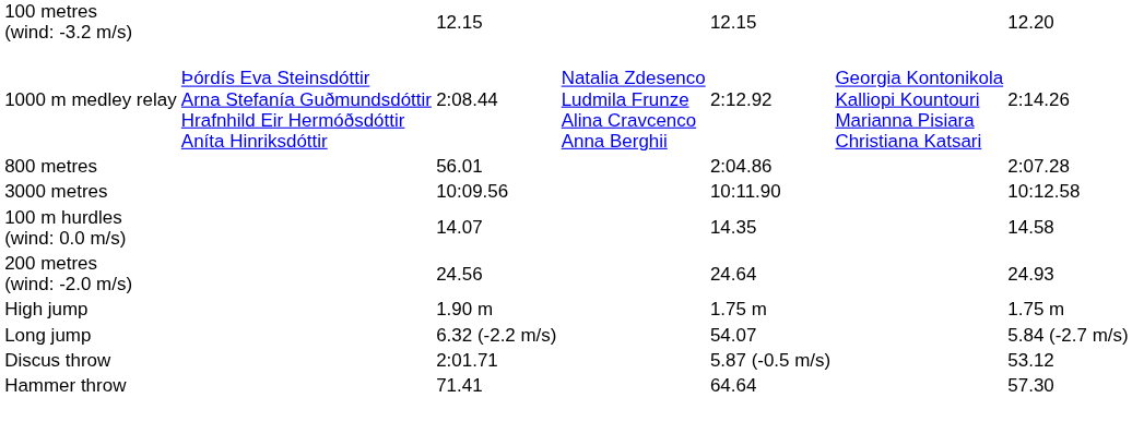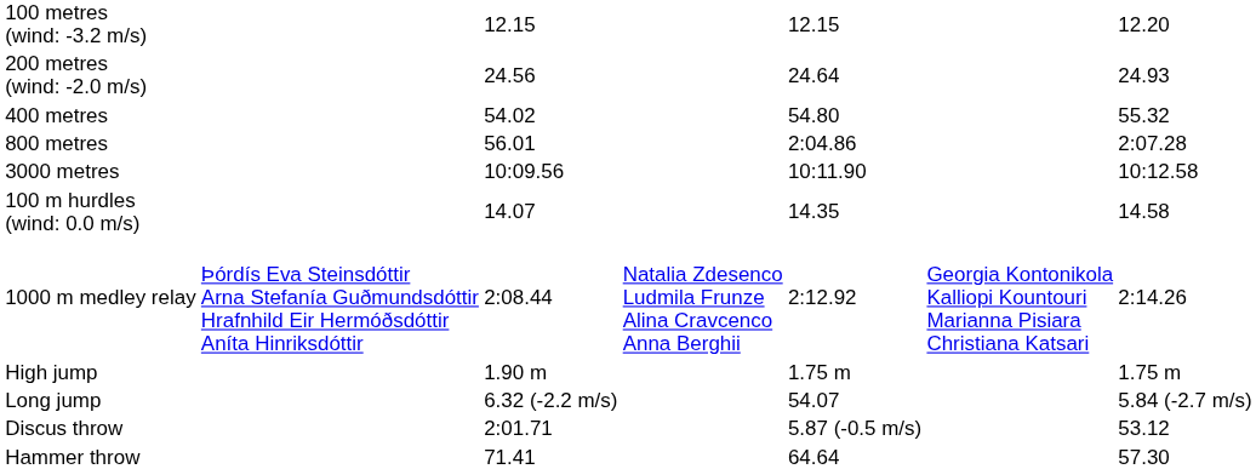rows swapped: 200 metres (wind: -2.0 m/s) <-> 1000 m medley relay
+ row: 400 metres | 54.02 | 54.80 | 55.32
